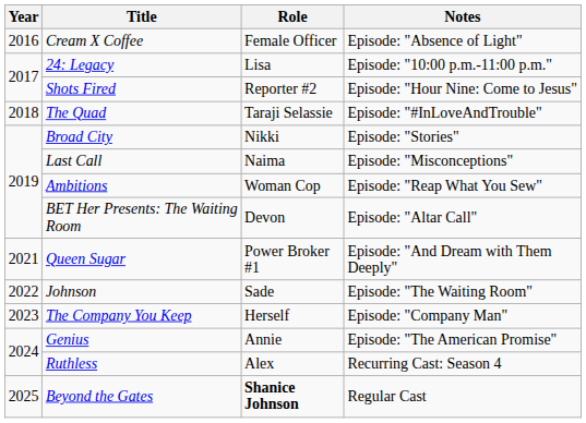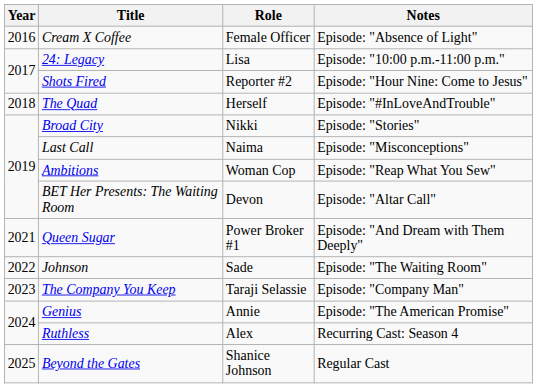The Quad | Role: Taraji Selassie -> Herself
The Company You Keep | Role: Herself -> Taraji Selassie
Beyond the Gates | Role: bold -> normal
